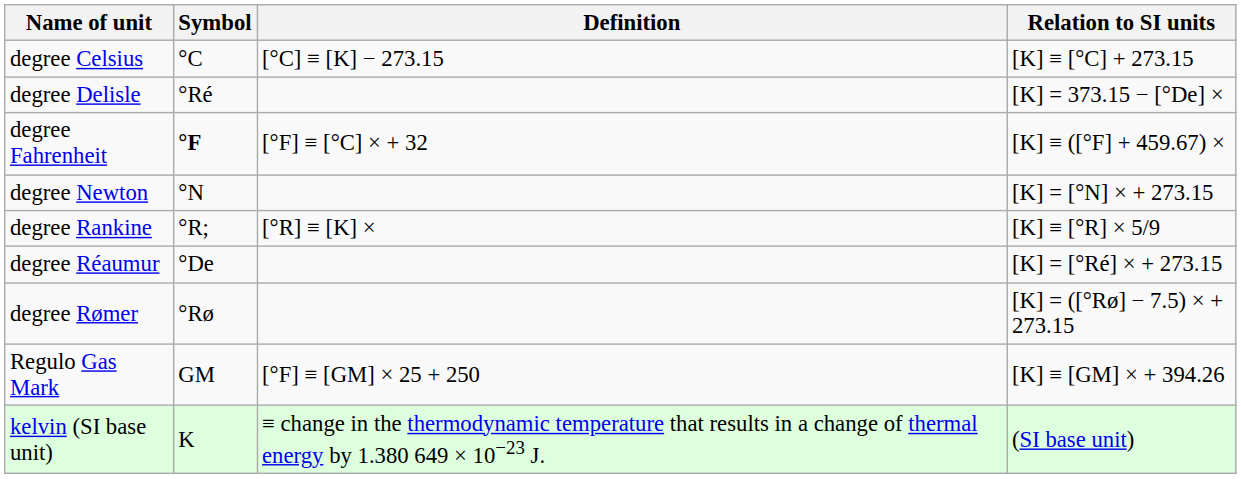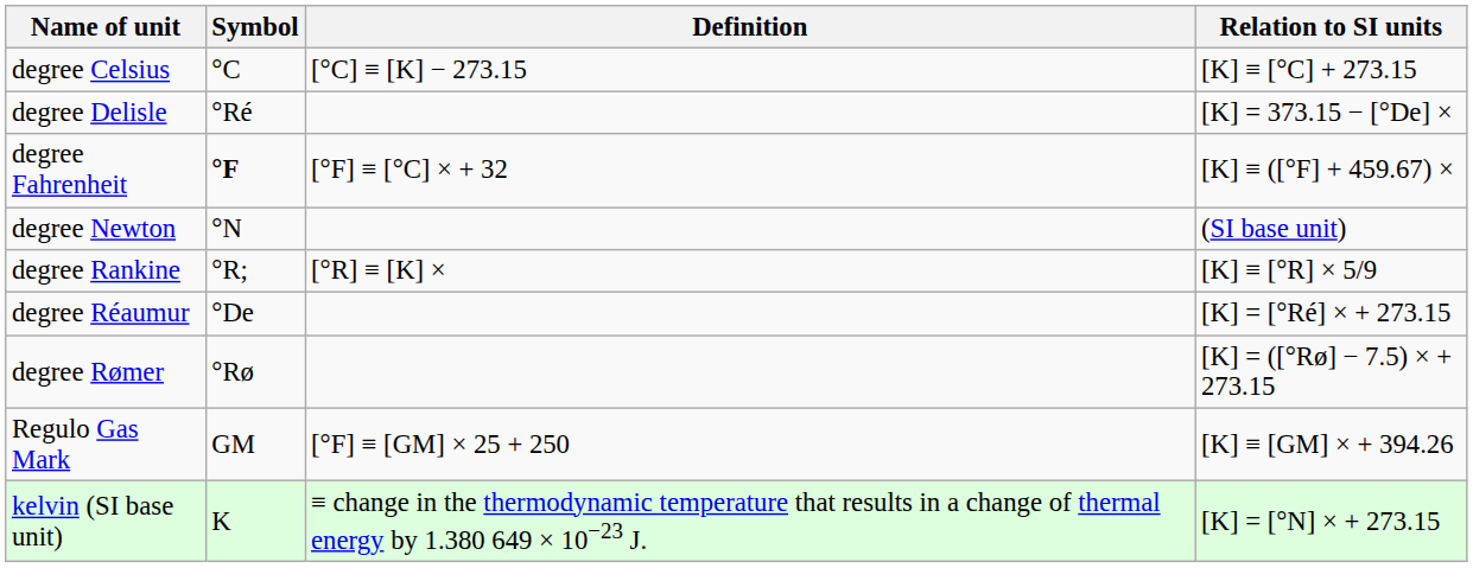degree Newton | Relation to SI units: [K] = [°N] × + 273.15 -> (SI base unit)
kelvin (SI base unit) | Relation to SI units: (SI base unit) -> [K] = [°N] × + 273.15
